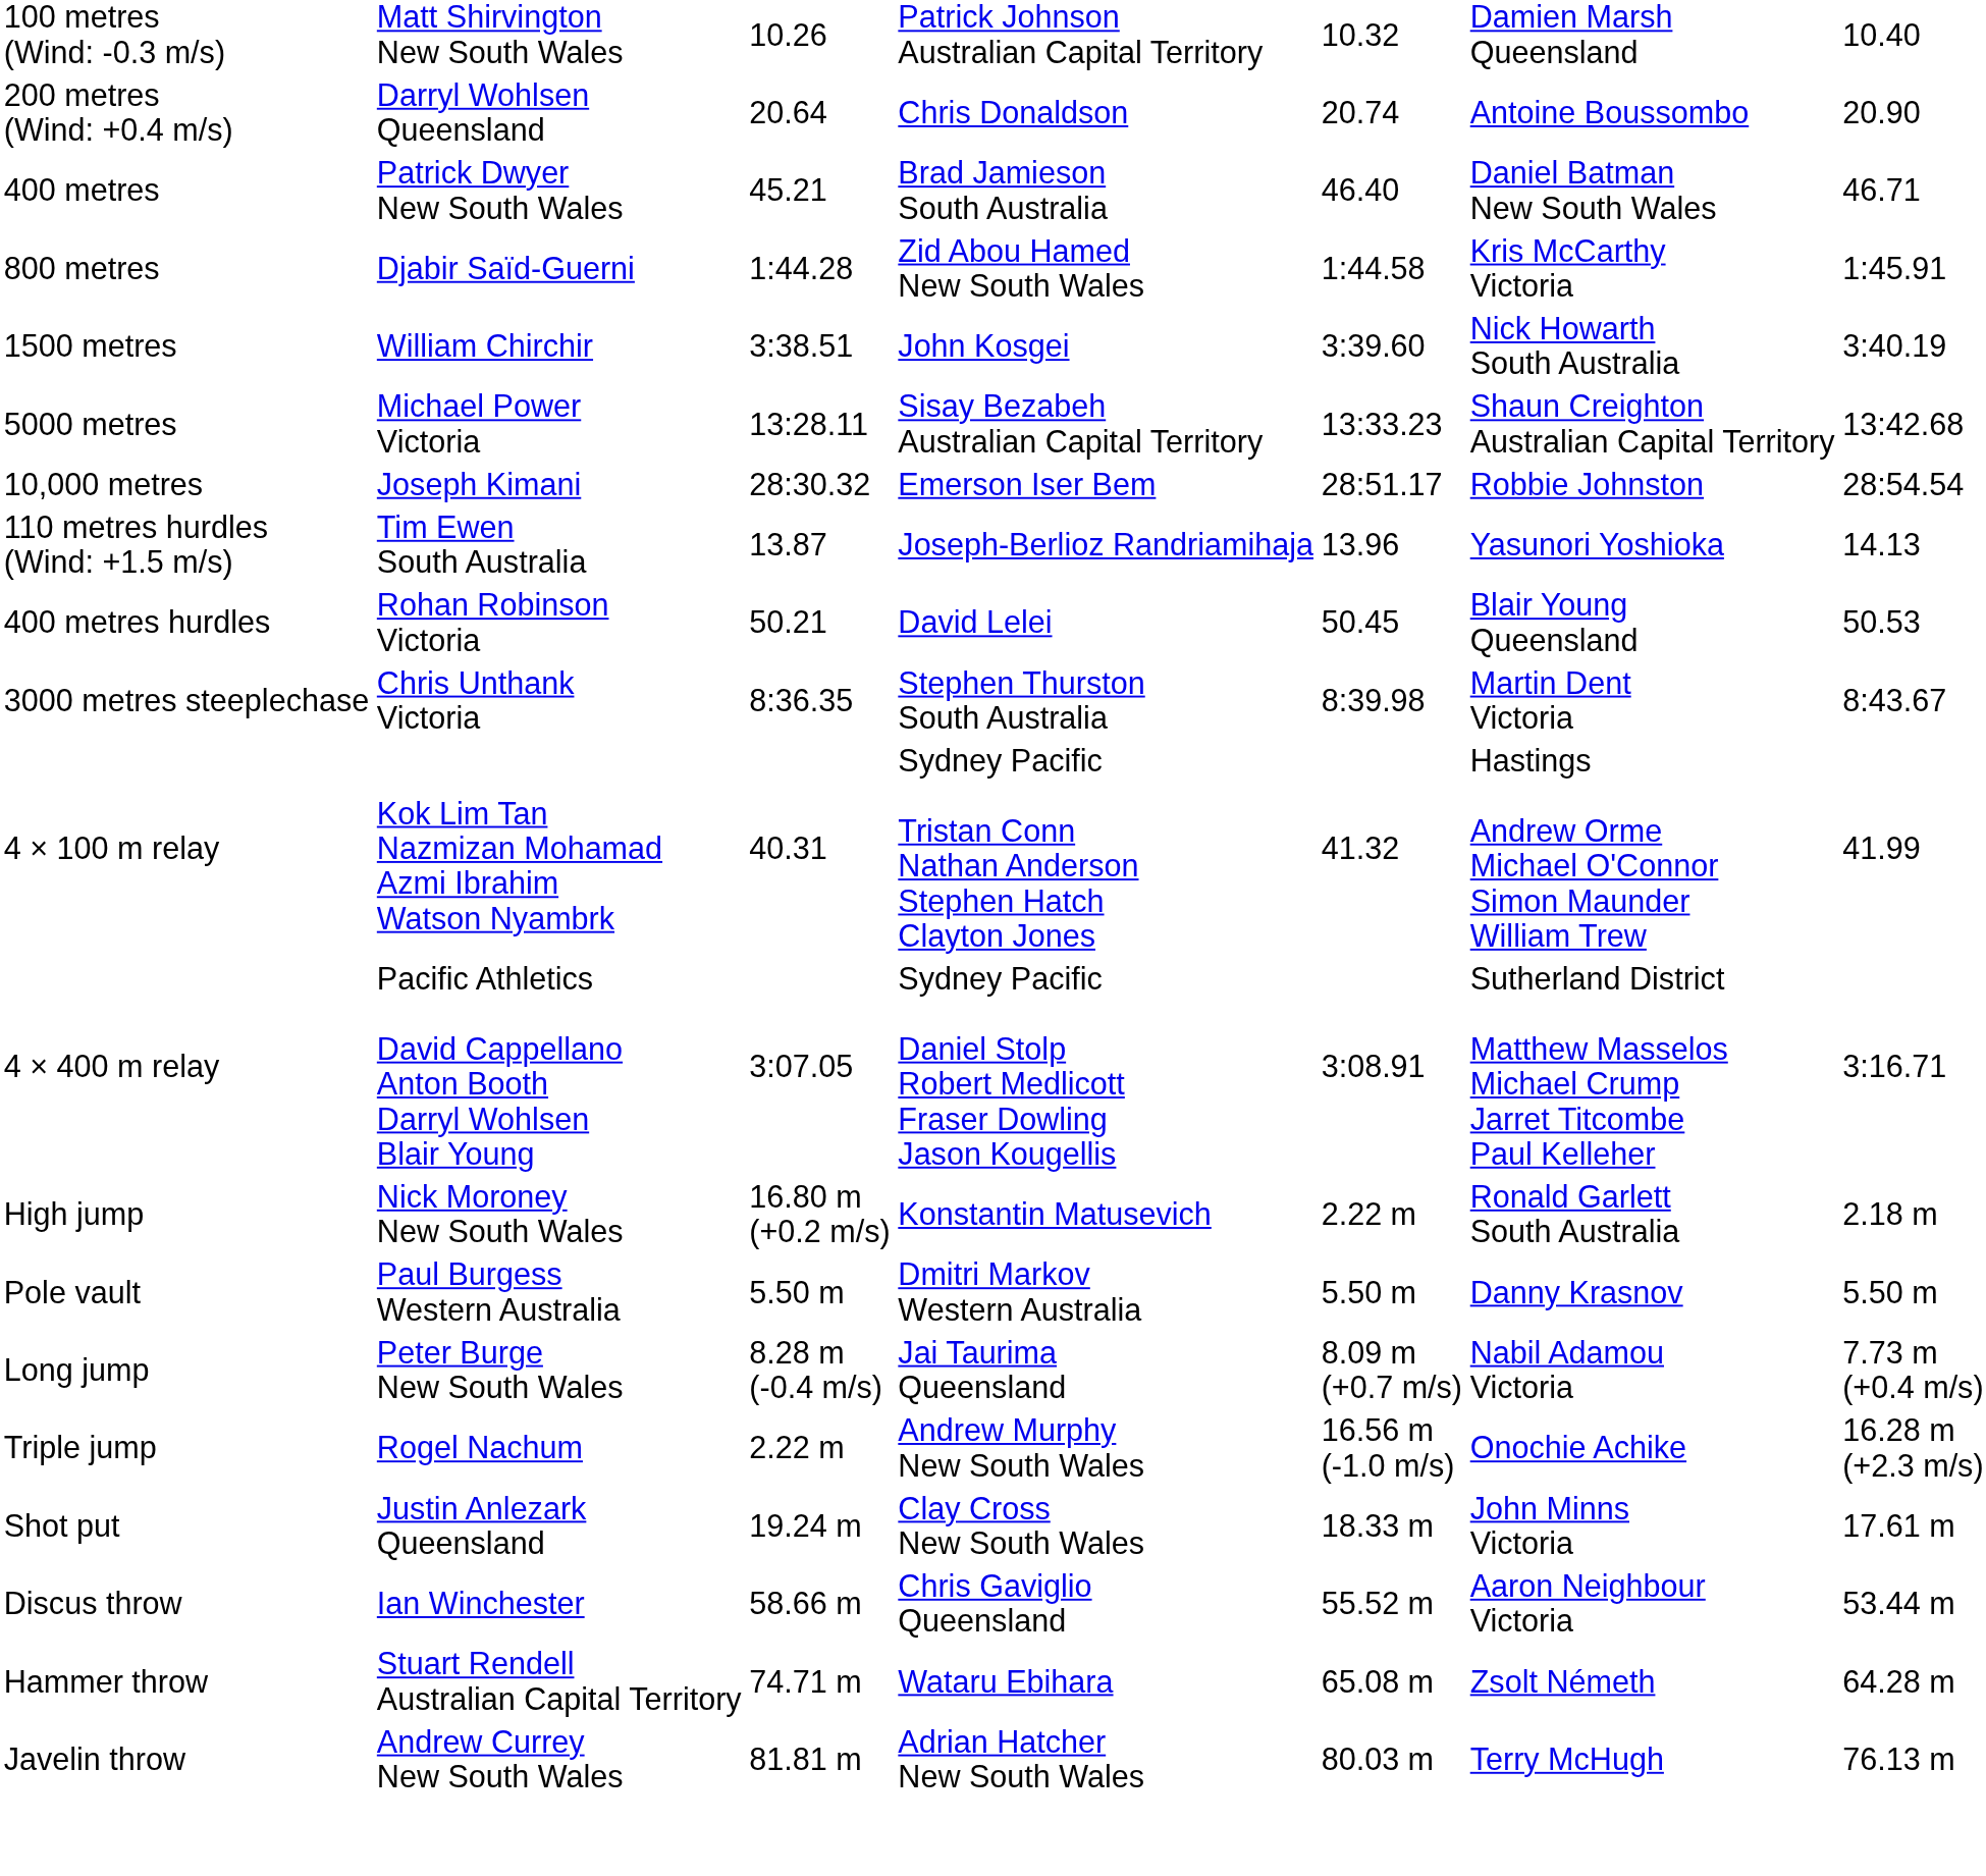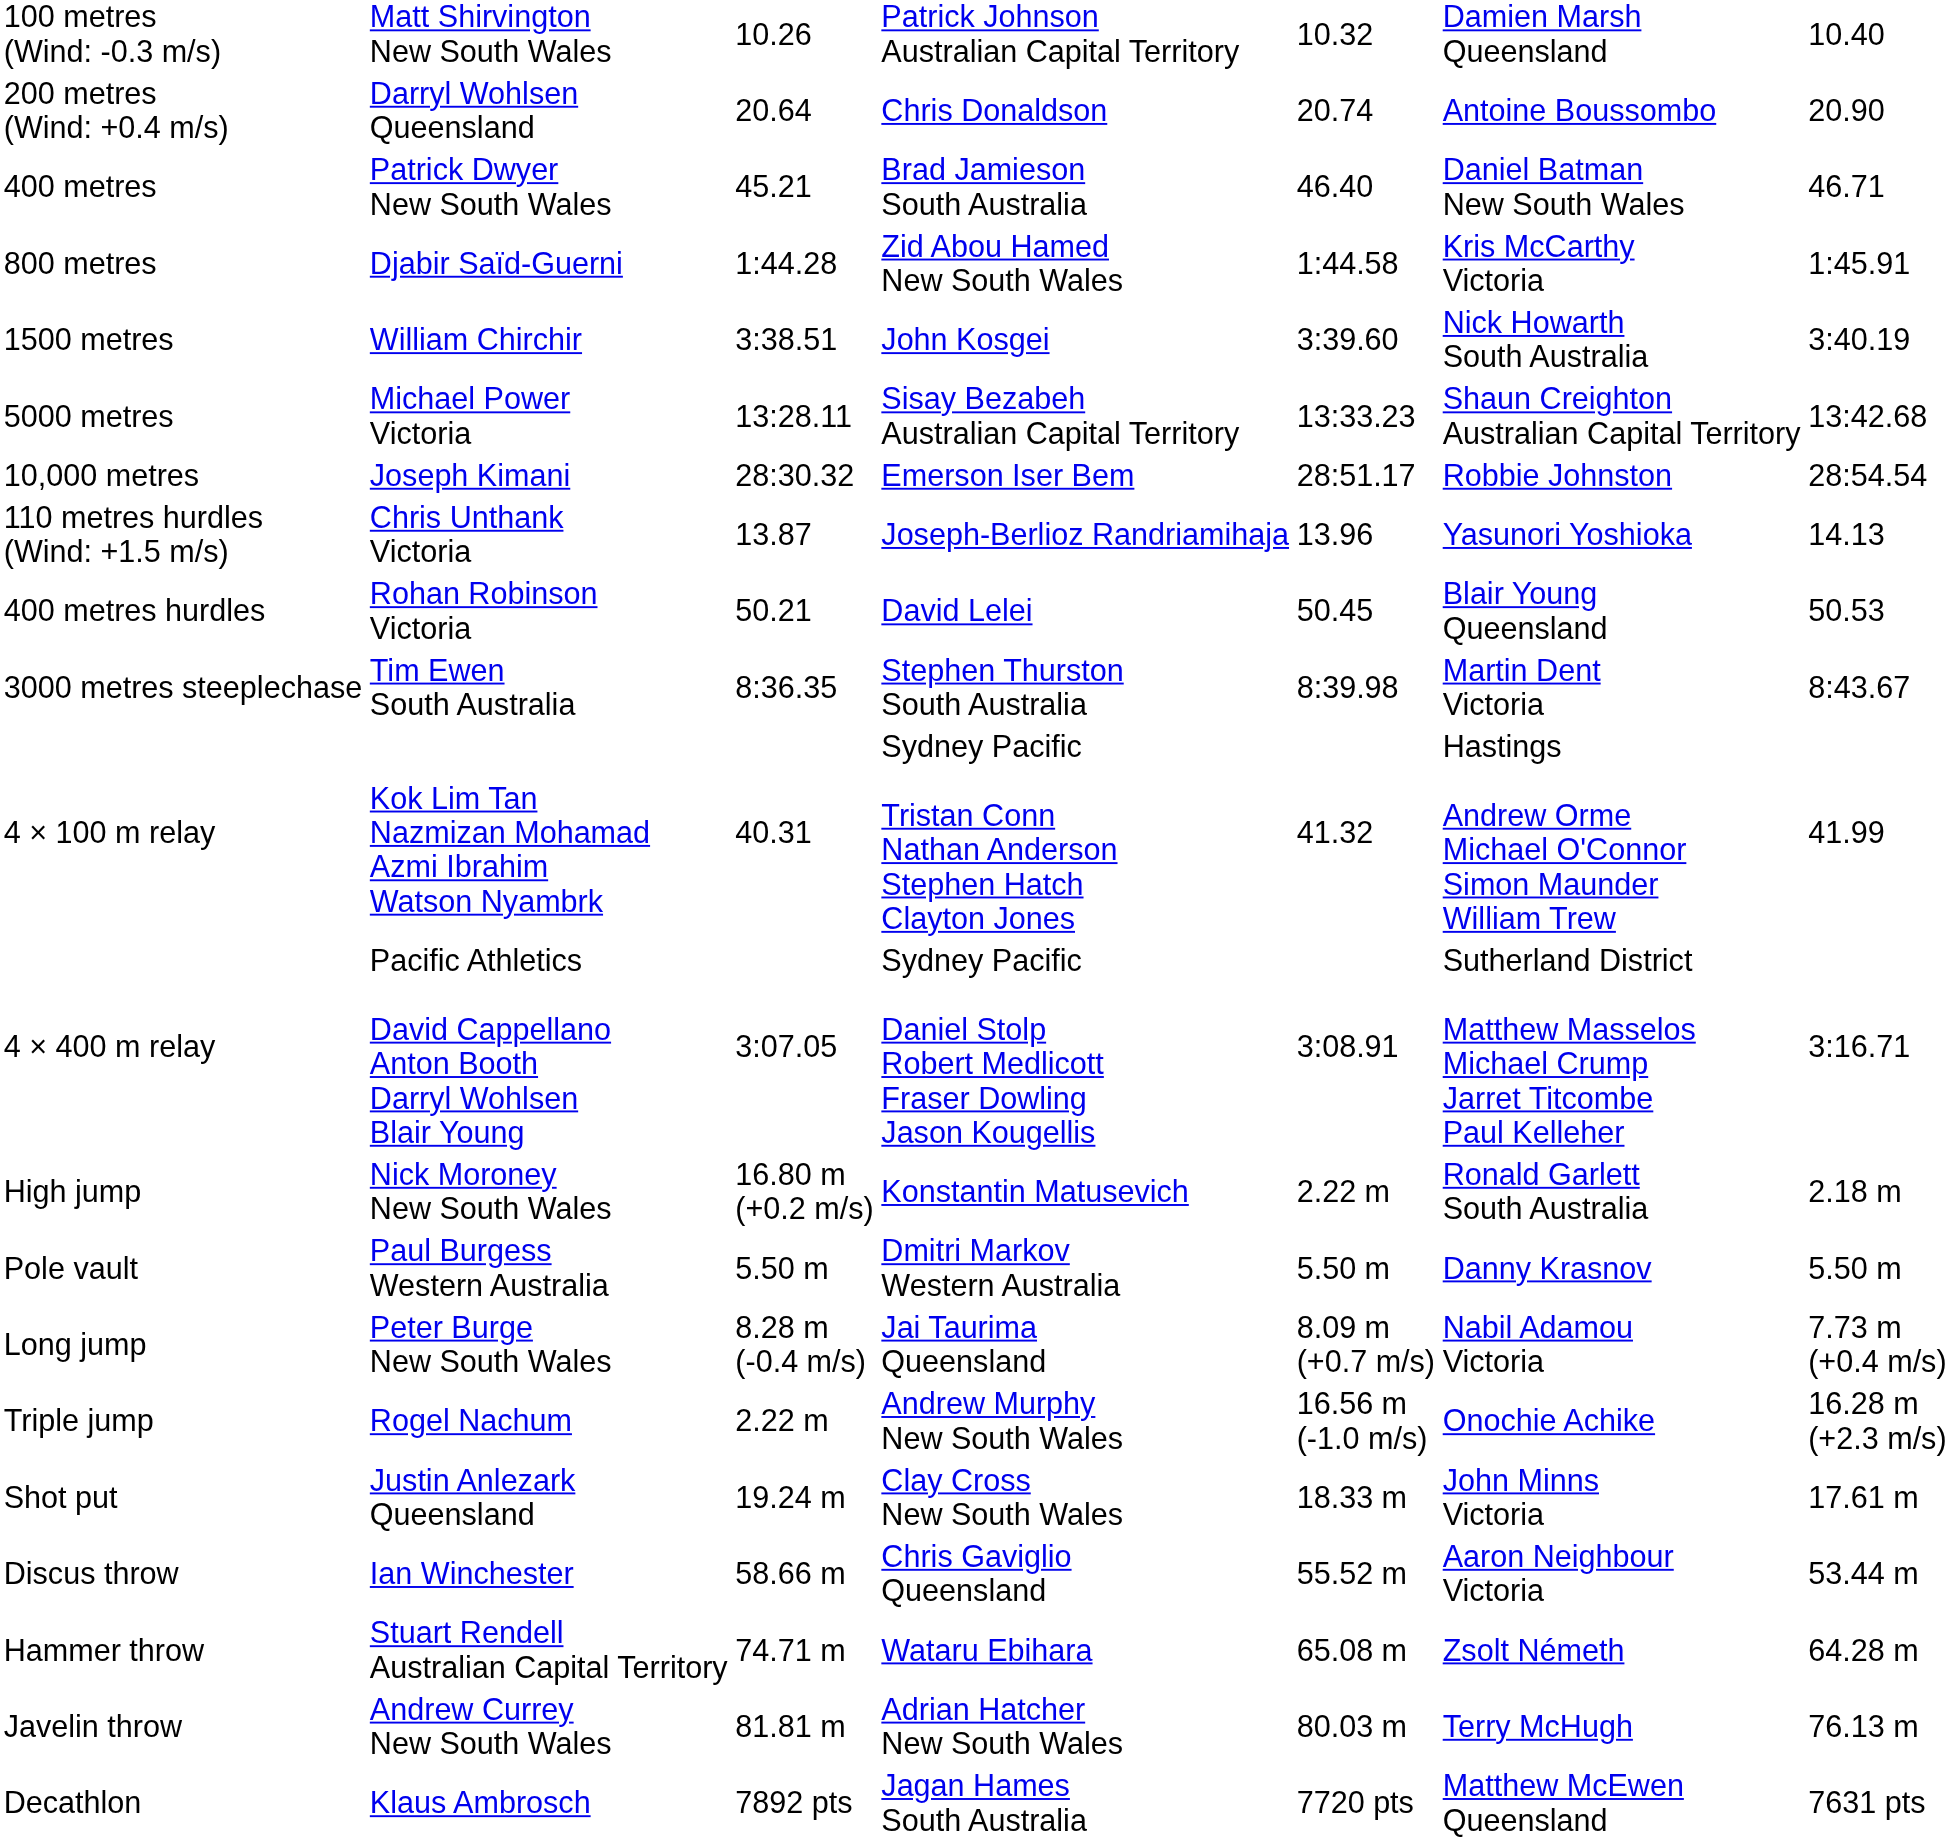110 metres hurdles (Wind: +1.5 m/s) | column 2: Tim Ewen South Australia -> Chris Unthank Victoria
3000 metres steeplechase | column 2: Chris Unthank Victoria -> Tim Ewen South Australia
+ row: Decathlon | Klaus Ambrosch | 7892 pts | Jagan Hames South Australia | 7720 pts | Matthew McEwen Queensland | 7631 pts
